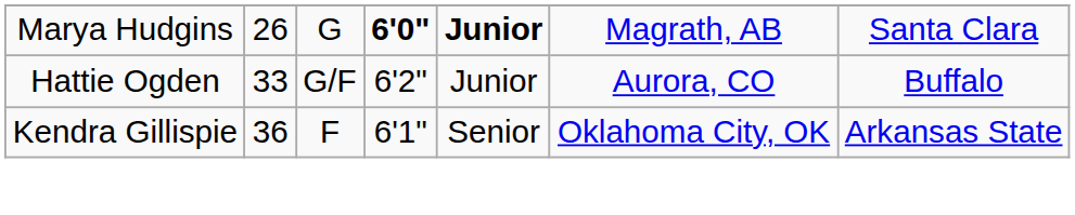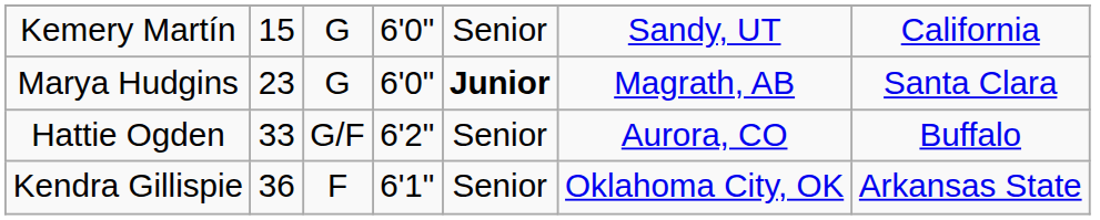+ row: Kemery Martín | 15 | G | 6'0" | Senior | Sandy, UT | California
Marya Hudgins | column 2: 26 -> 23
Marya Hudgins | column 4: bold -> normal
Hattie Ogden | column 5: Junior -> Senior
